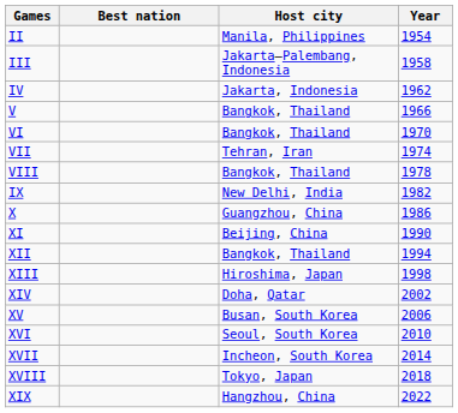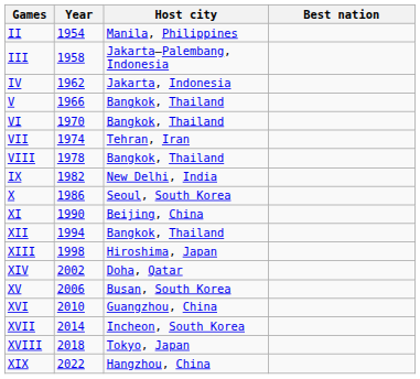columns swapped: Year <-> Best nation
X | Host city: Guangzhou, China -> Seoul, South Korea
XVI | Host city: Seoul, South Korea -> Guangzhou, China
